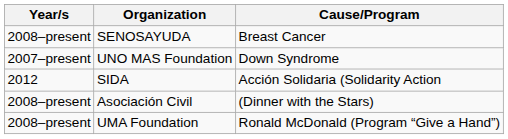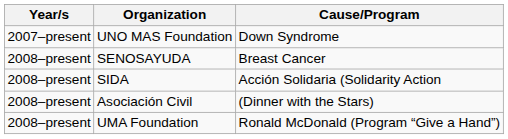rows swapped: SENOSAYUDA <-> UNO MAS Foundation
SIDA | Year/s: 2012 -> 2008–present
